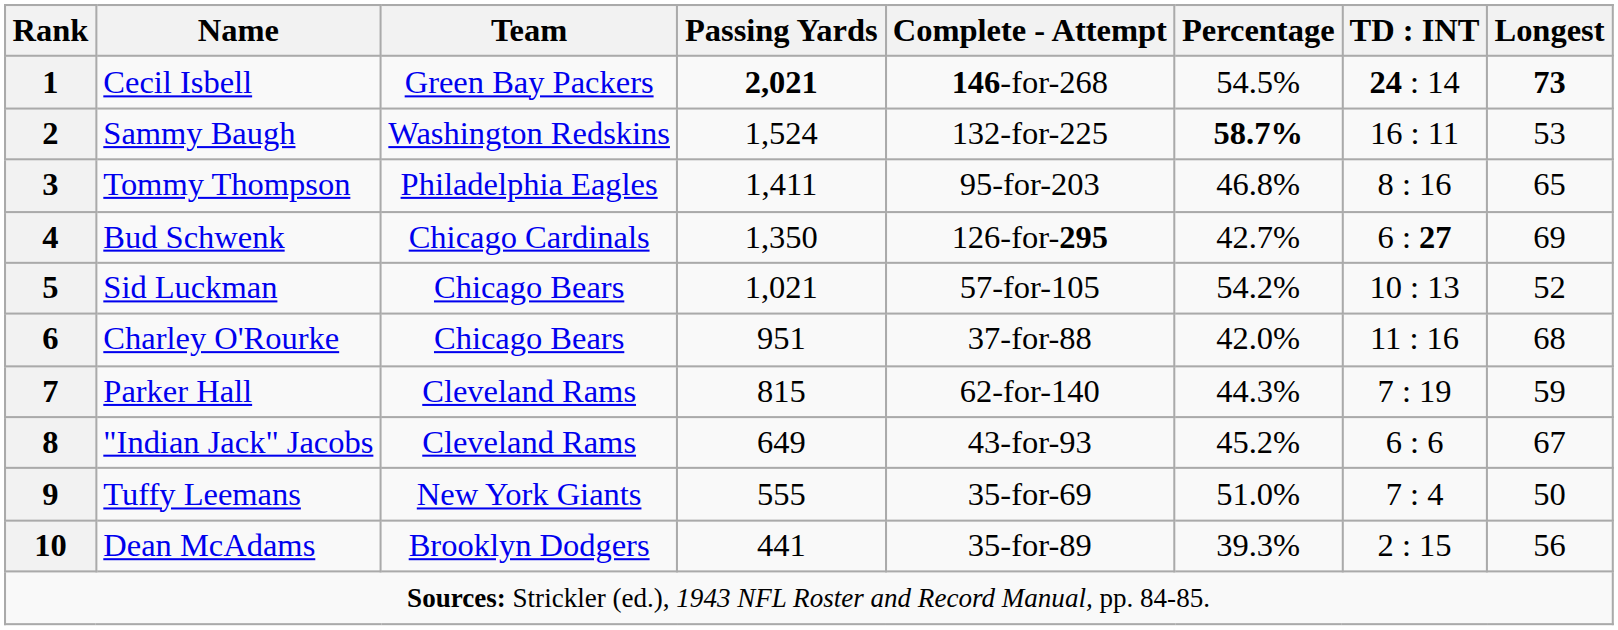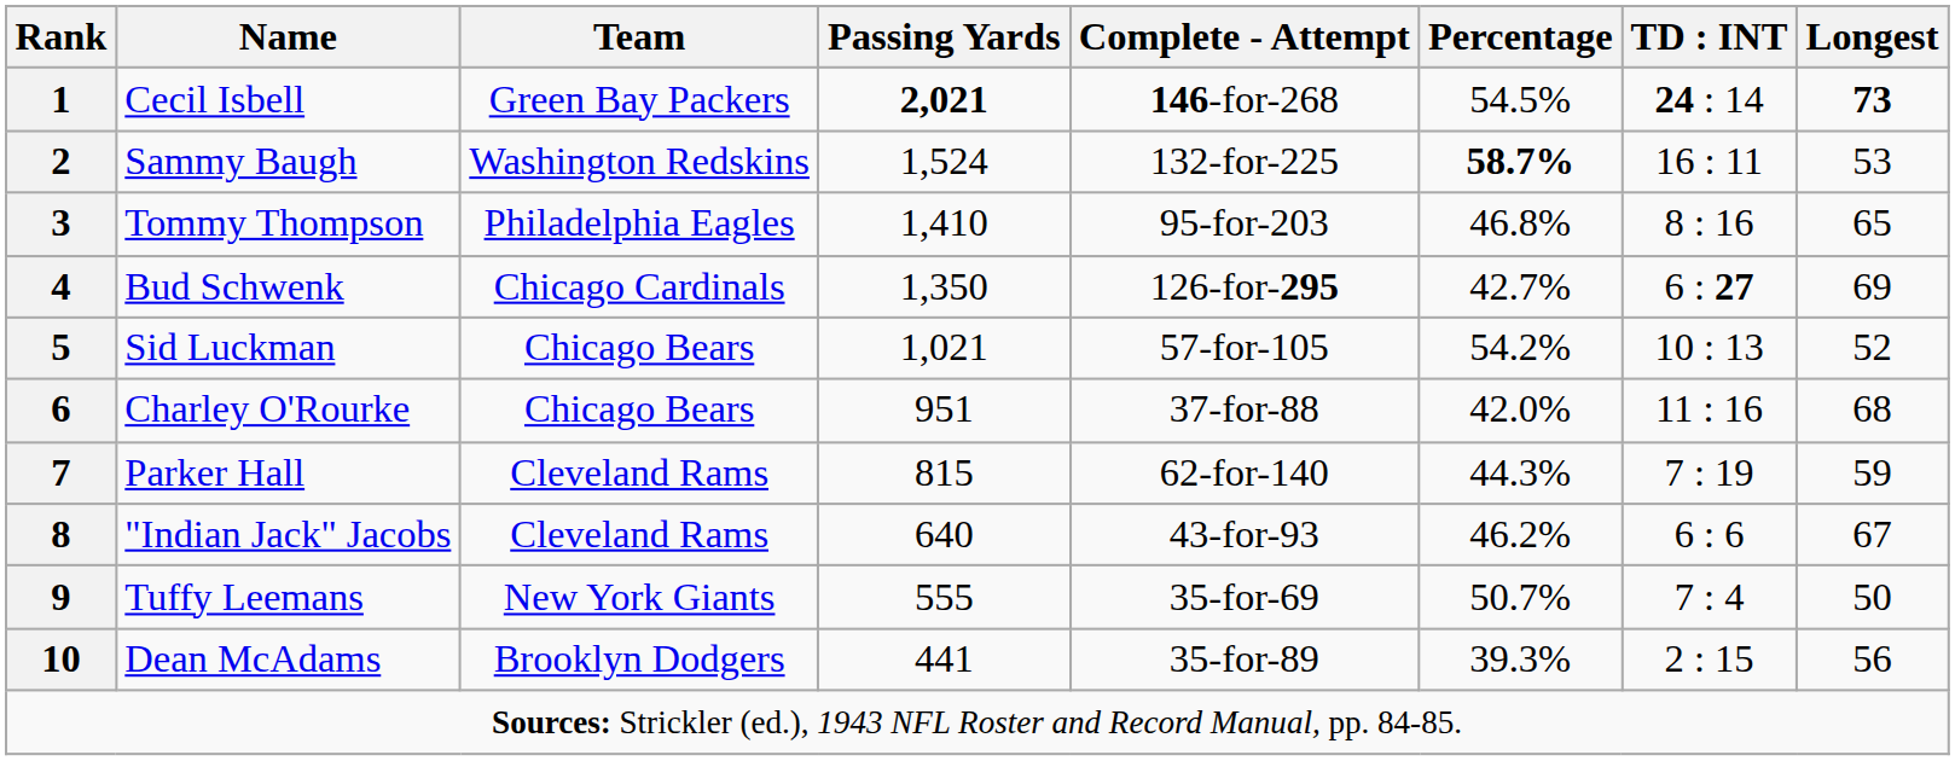3 | Passing Yards: 1,411 -> 1,410
8 | Passing Yards: 649 -> 640
8 | Percentage: 45.2% -> 46.2%
9 | Percentage: 51.0% -> 50.7%
